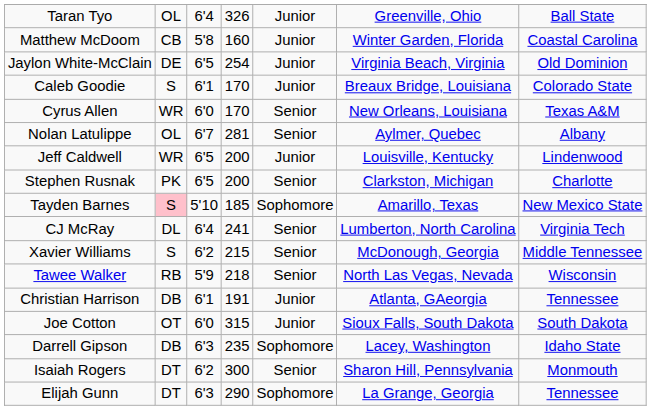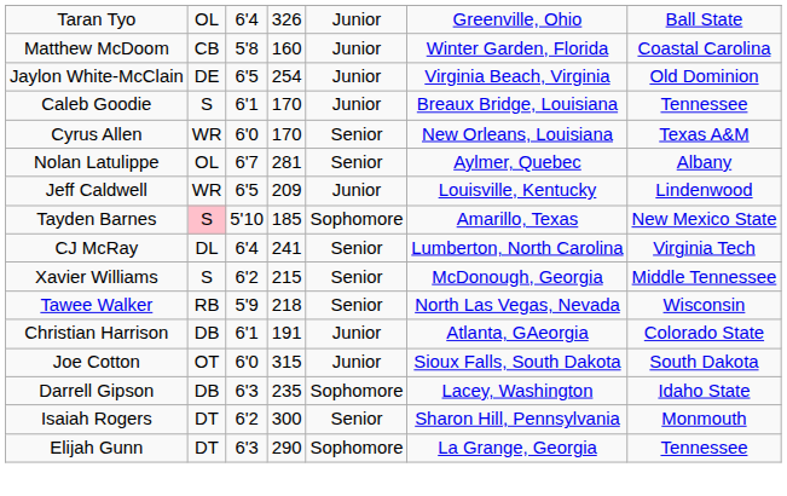Caleb Goodie | column 7: Colorado State -> Tennessee
Jeff Caldwell | column 4: 200 -> 209
- row: Stephen Rusnak | PK | 6'5 | 200 | Senior | Clarkston, Michigan | Charlotte
Christian Harrison | column 7: Tennessee -> Colorado State
